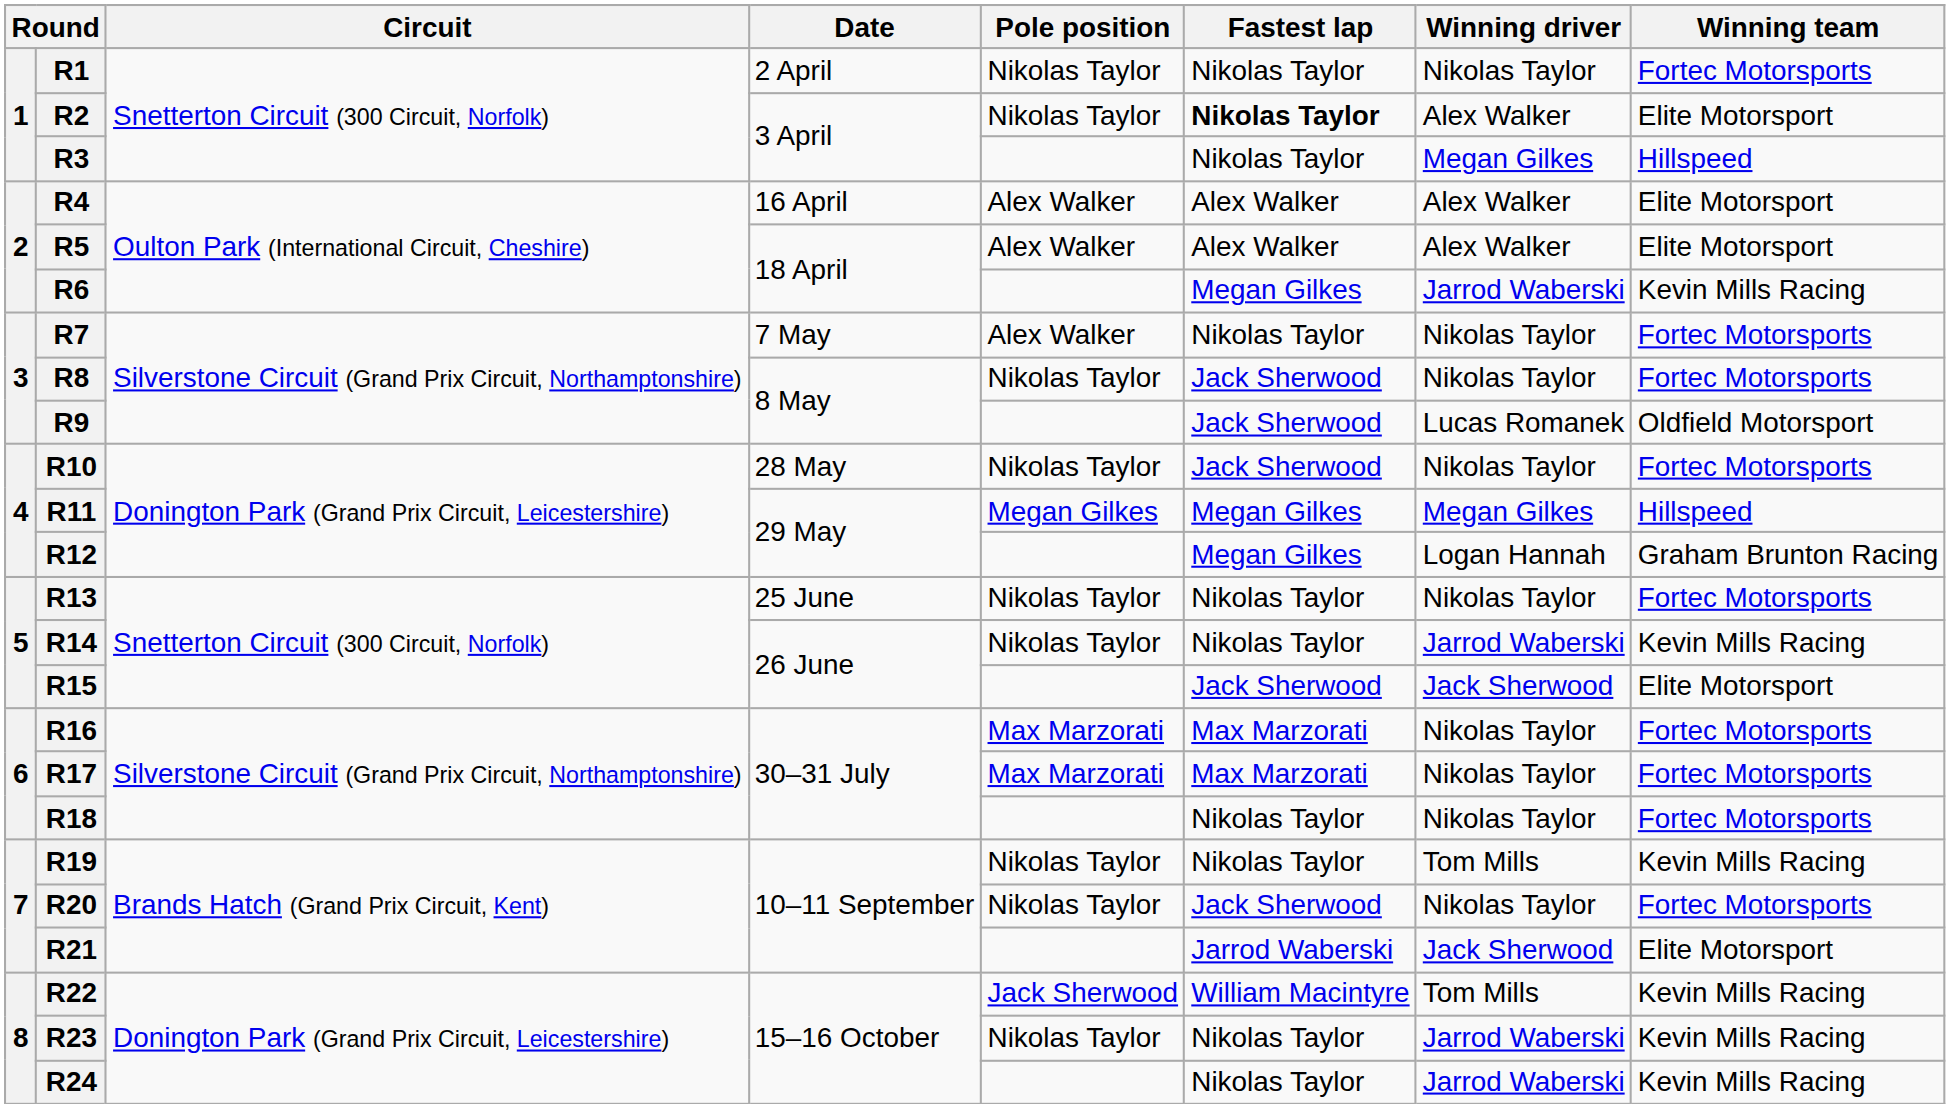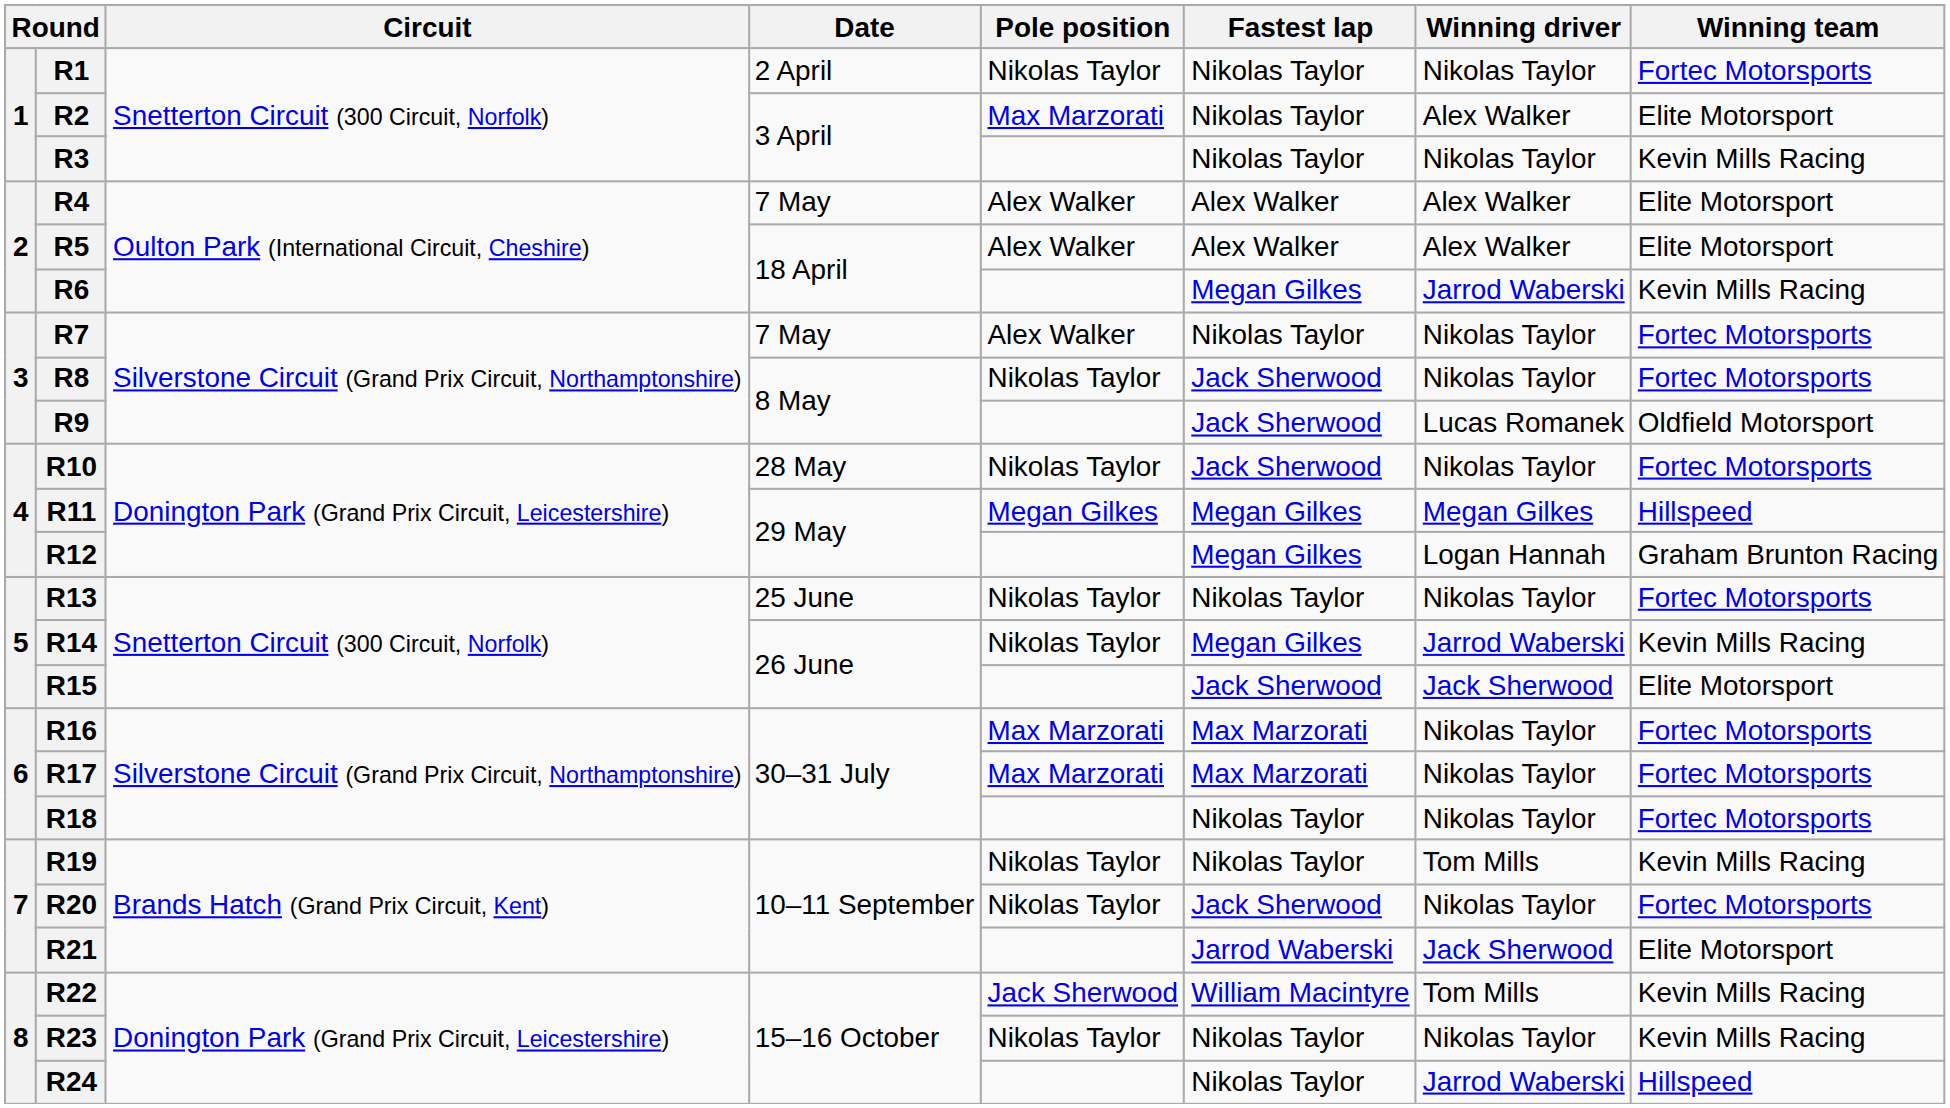R2 | Pole position: Nikolas Taylor -> Max Marzorati
R2 | Fastest lap: bold -> normal
R3 | Winning driver: Megan Gilkes -> Nikolas Taylor
R3 | Winning team: Hillspeed -> Kevin Mills Racing
R4 | Date: 16 April -> 7 May
R14 | Fastest lap: Nikolas Taylor -> Megan Gilkes
R23 | Winning driver: Jarrod Waberski -> Nikolas Taylor
R24 | Winning team: Kevin Mills Racing -> Hillspeed
